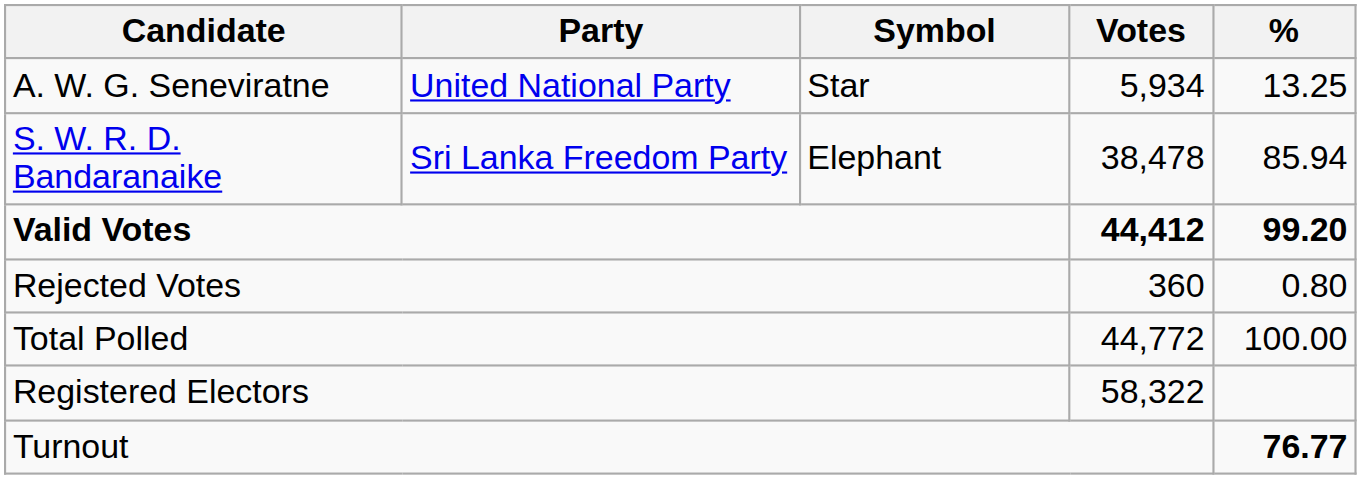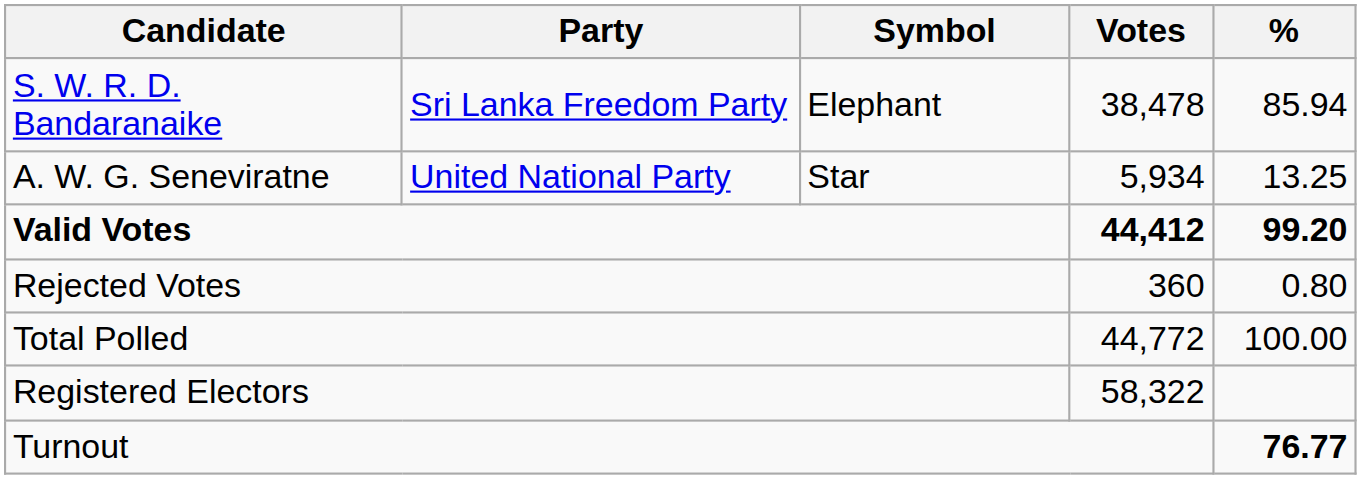rows swapped: S. W. R. D. Bandaranaike <-> A. W. G. Seneviratne
